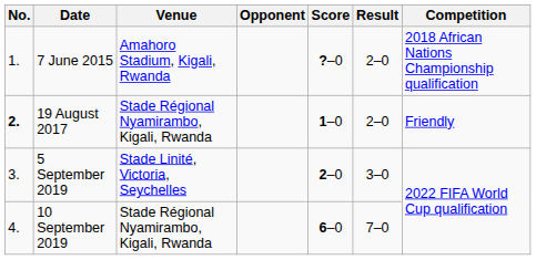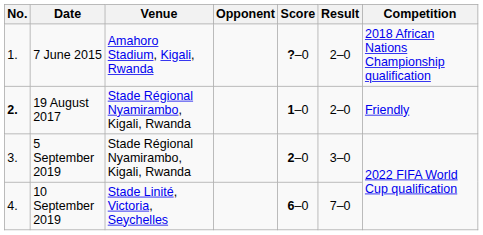5 September 2019 | Venue: Stade Linité, Victoria, Seychelles -> Stade Régional Nyamirambo, Kigali, Rwanda
10 September 2019 | Venue: Stade Régional Nyamirambo, Kigali, Rwanda -> Stade Linité, Victoria, Seychelles
